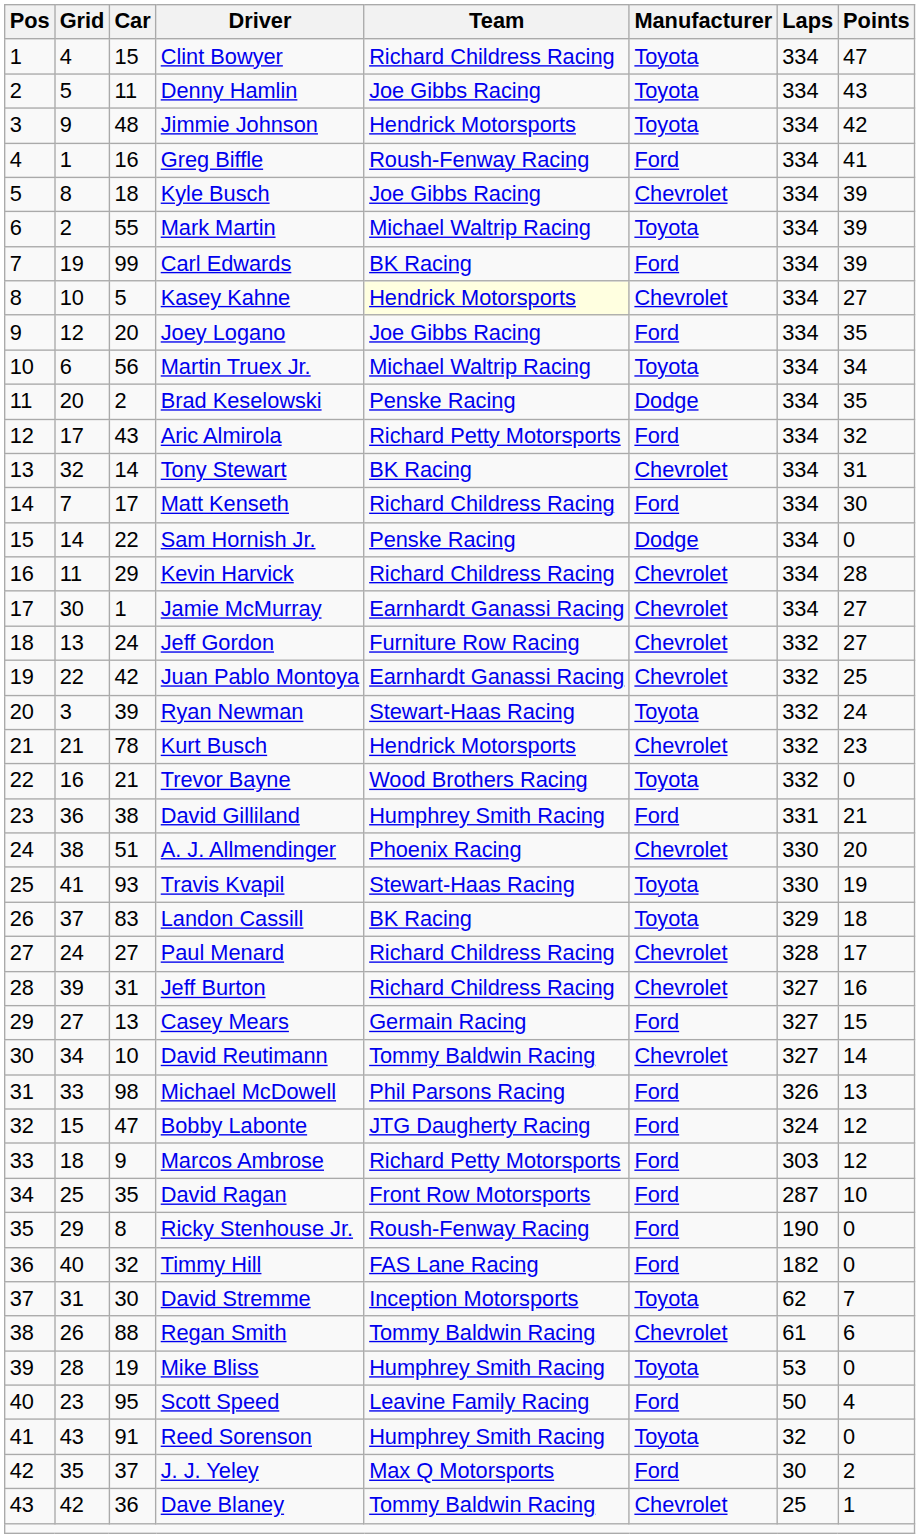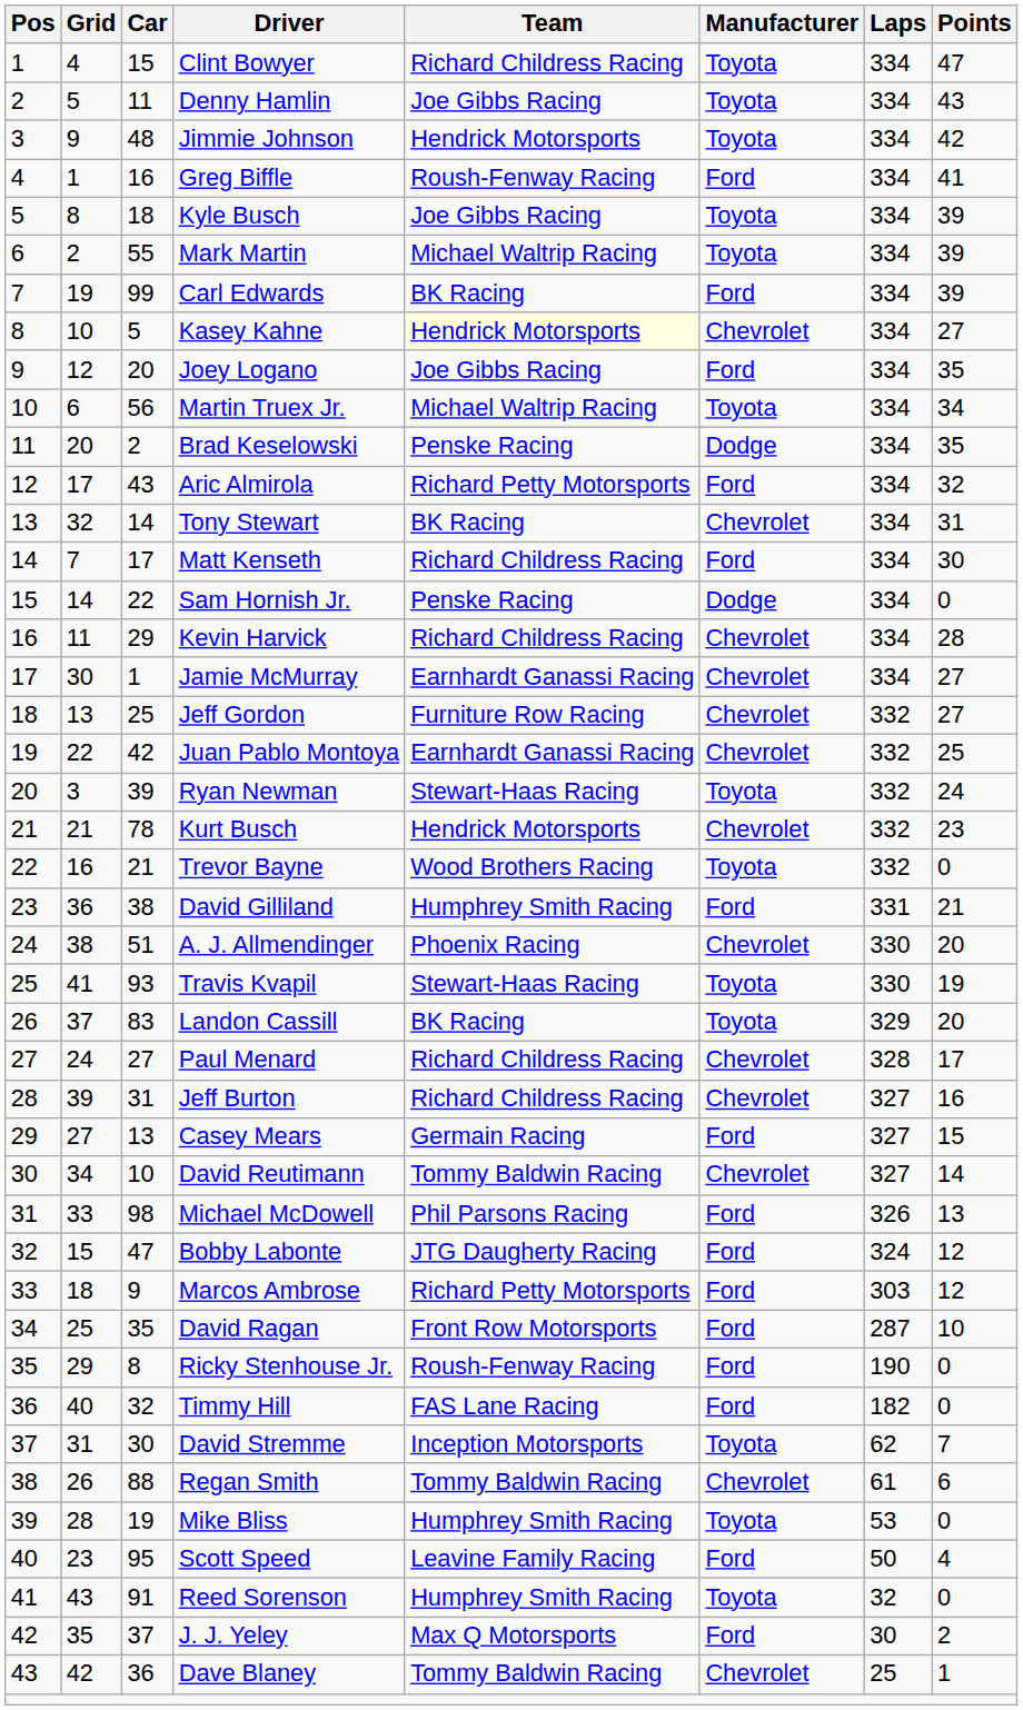Kyle Busch | Manufacturer: Chevrolet -> Toyota
Jeff Gordon | Car: 24 -> 25
Landon Cassill | Points: 18 -> 20
